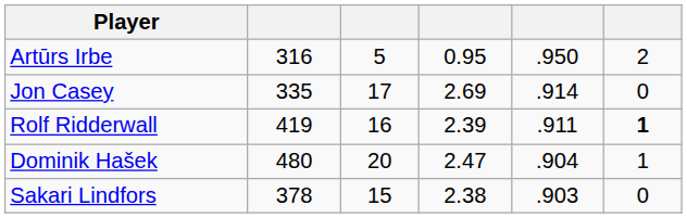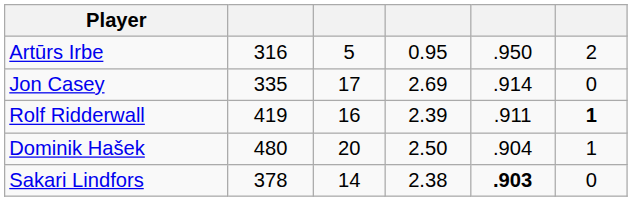Dominik Hašek | column 4: 2.47 -> 2.50
Sakari Lindfors | column 3: 15 -> 14
Sakari Lindfors | column 5: normal -> bold
